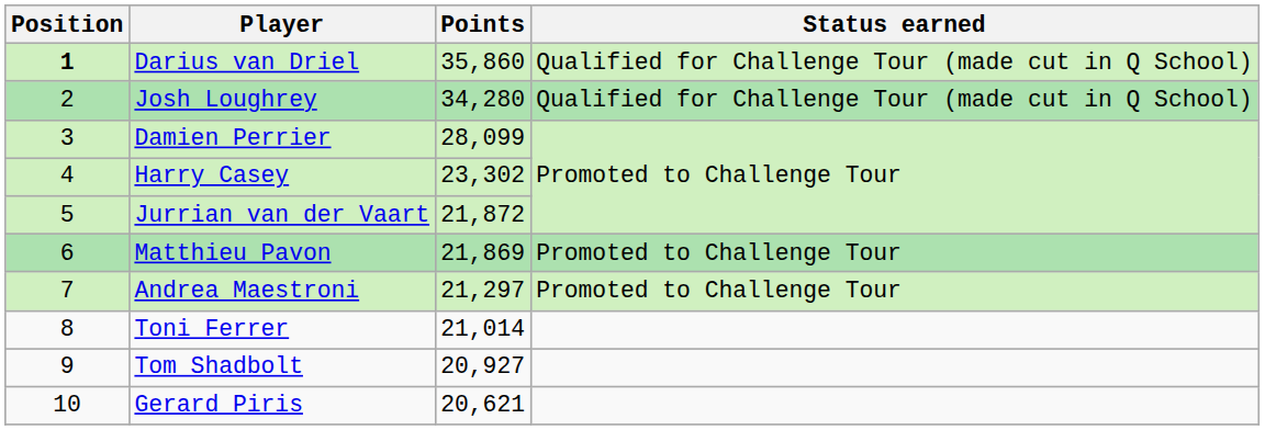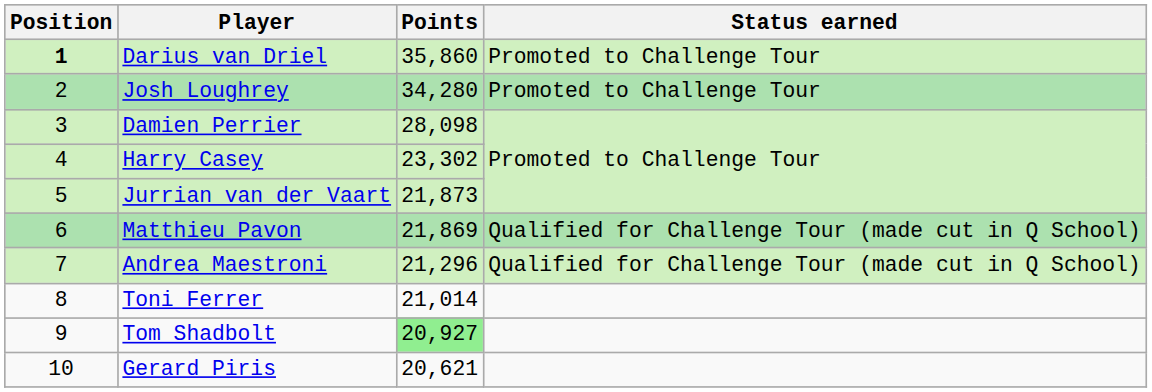Darius van Driel | Status earned: Qualified for Challenge Tour (made cut in Q School) -> Promoted to Challenge Tour
Josh Loughrey | Status earned: Qualified for Challenge Tour (made cut in Q School) -> Promoted to Challenge Tour
Damien Perrier | Points: 28,099 -> 28,098
Jurrian van der Vaart | Points: 21,872 -> 21,873
Matthieu Pavon | Status earned: Promoted to Challenge Tour -> Qualified for Challenge Tour (made cut in Q School)
Andrea Maestroni | Points: 21,297 -> 21,296
Andrea Maestroni | Status earned: Promoted to Challenge Tour -> Qualified for Challenge Tour (made cut in Q School)
Tom Shadbolt | Points: no background -> lightgreen background
